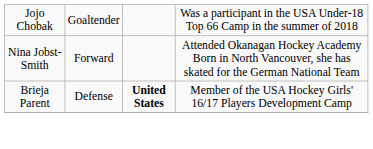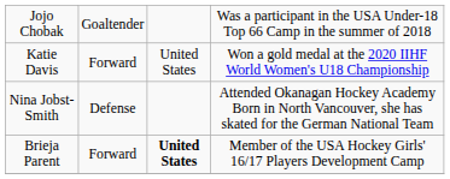+ row: Katie Davis | Forward | United States | Won a gold medal at the 2020 IIHF World Women's U18 Championship
Nina Jobst-Smith | column 2: Forward -> Defense
Brieja Parent | column 2: Defense -> Forward
